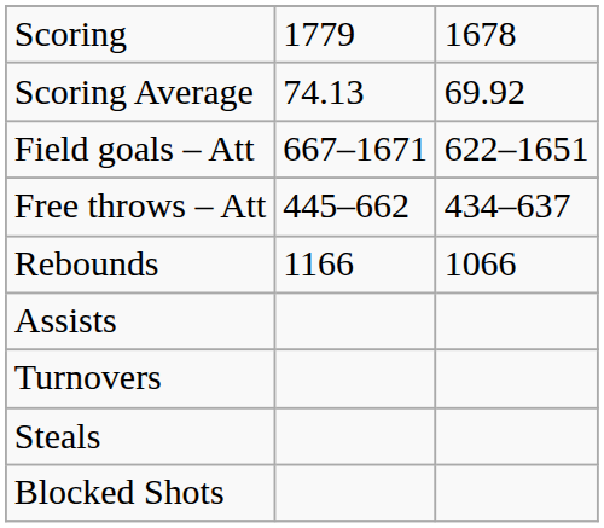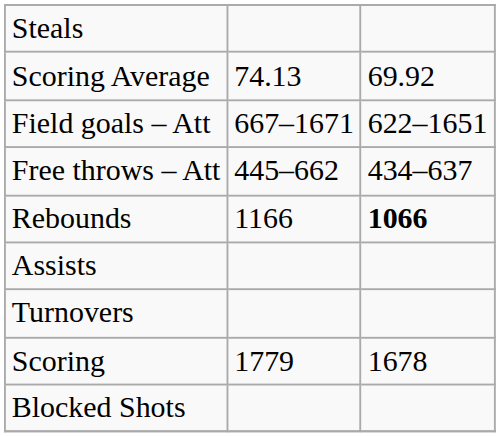rows swapped: Scoring <-> Steals
Rebounds | column 3: normal -> bold
